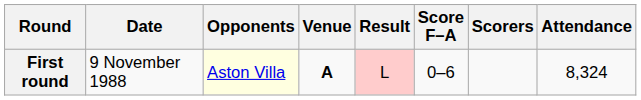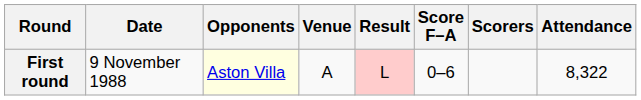First round | Venue: bold -> normal
First round | Attendance: 8,324 -> 8,322
